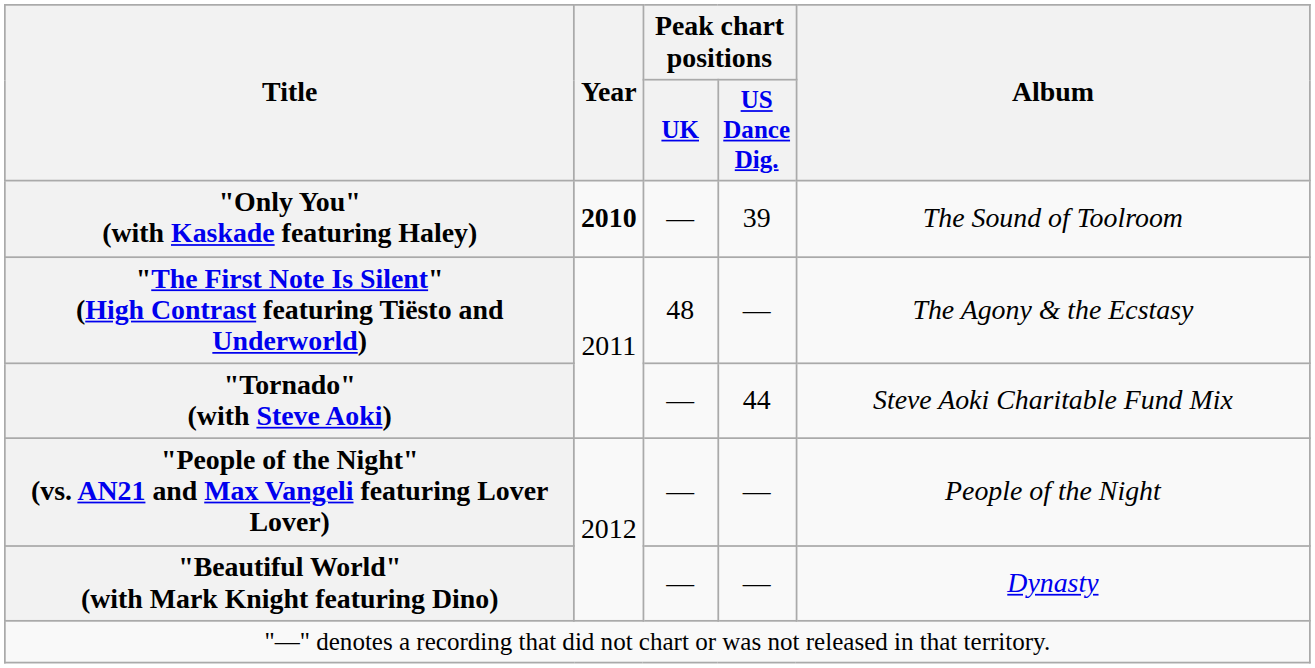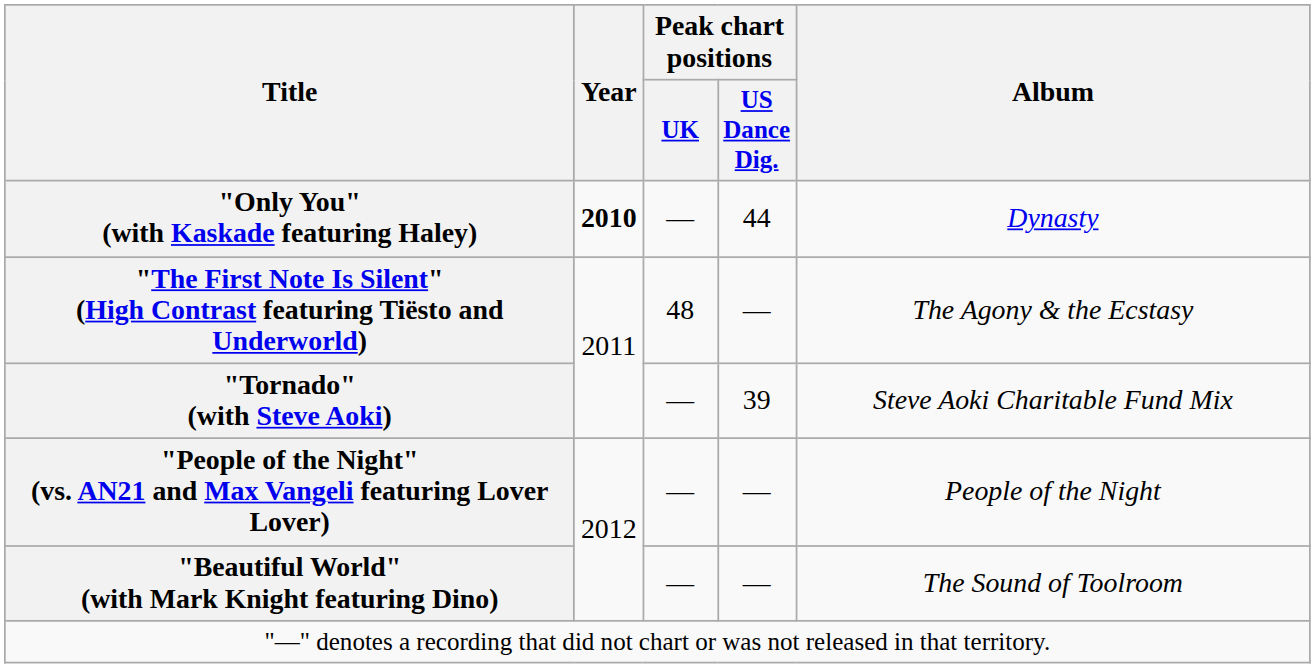"Only You" (with Kaskade featuring Haley) | Peak chart positions / US Dance Dig.: 39 -> 44
"Only You" (with Kaskade featuring Haley) | Album: The Sound of Toolroom -> Dynasty
"Tornado" (with Steve Aoki) | Peak chart positions / US Dance Dig.: 44 -> 39
"Beautiful World" (with Mark Knight featuring Dino) | Album: Dynasty -> The Sound of Toolroom
